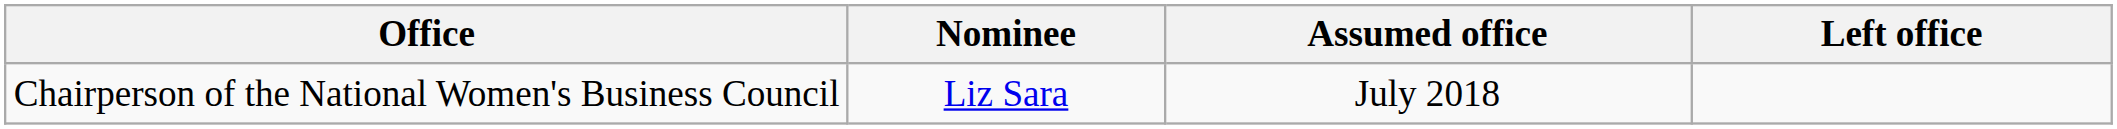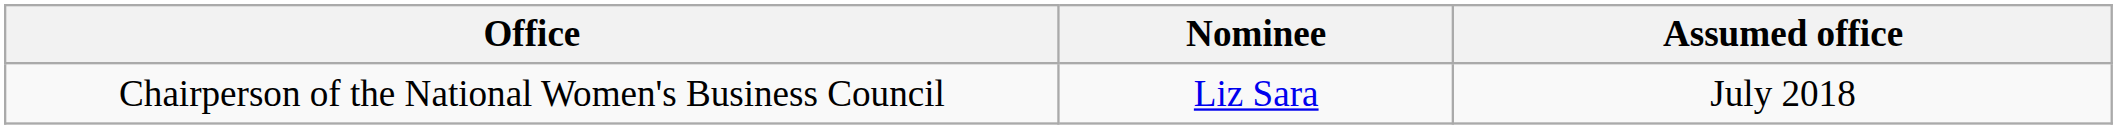- column: Left office
